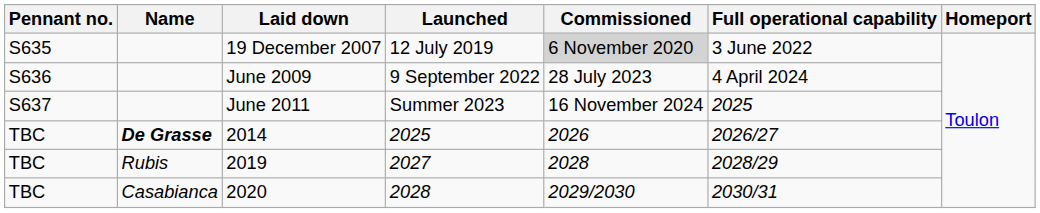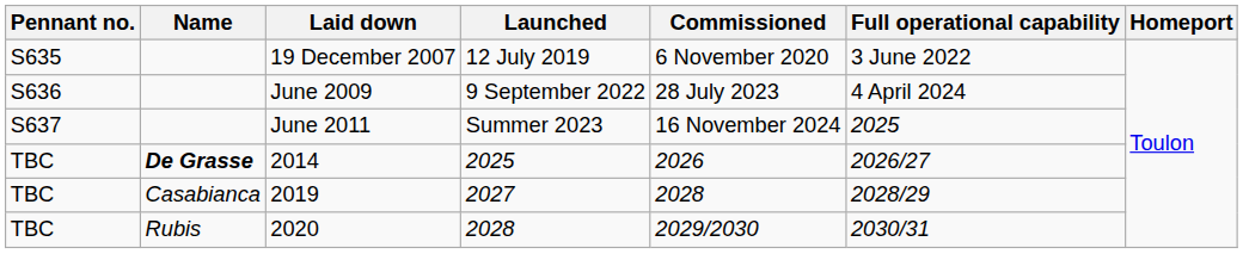19 December 2007 | Commissioned: lightgrey background -> no background
2019 | Name: Rubis -> Casabianca
2020 | Name: Casabianca -> Rubis
